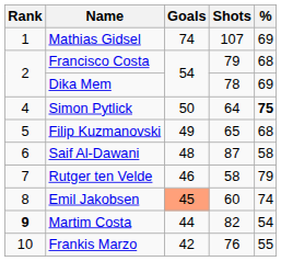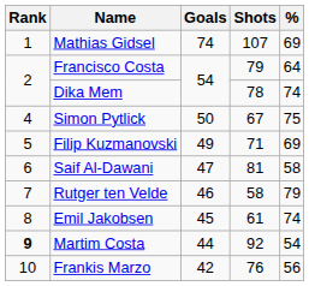Francisco Costa | %: 68 -> 64
Dika Mem | %: 69 -> 74
Simon Pytlick | Shots: 64 -> 67
Simon Pytlick | %: bold -> normal
Filip Kuzmanovski | Shots: 65 -> 71
Filip Kuzmanovski | %: 68 -> 69
Saif Al-Dawani | Goals: 48 -> 47
Saif Al-Dawani | Shots: 87 -> 81
Emil Jakobsen | Goals: lightsalmon background -> no background
Emil Jakobsen | Shots: 60 -> 61
Martim Costa | Shots: 82 -> 92
Frankis Marzo | %: 55 -> 56
